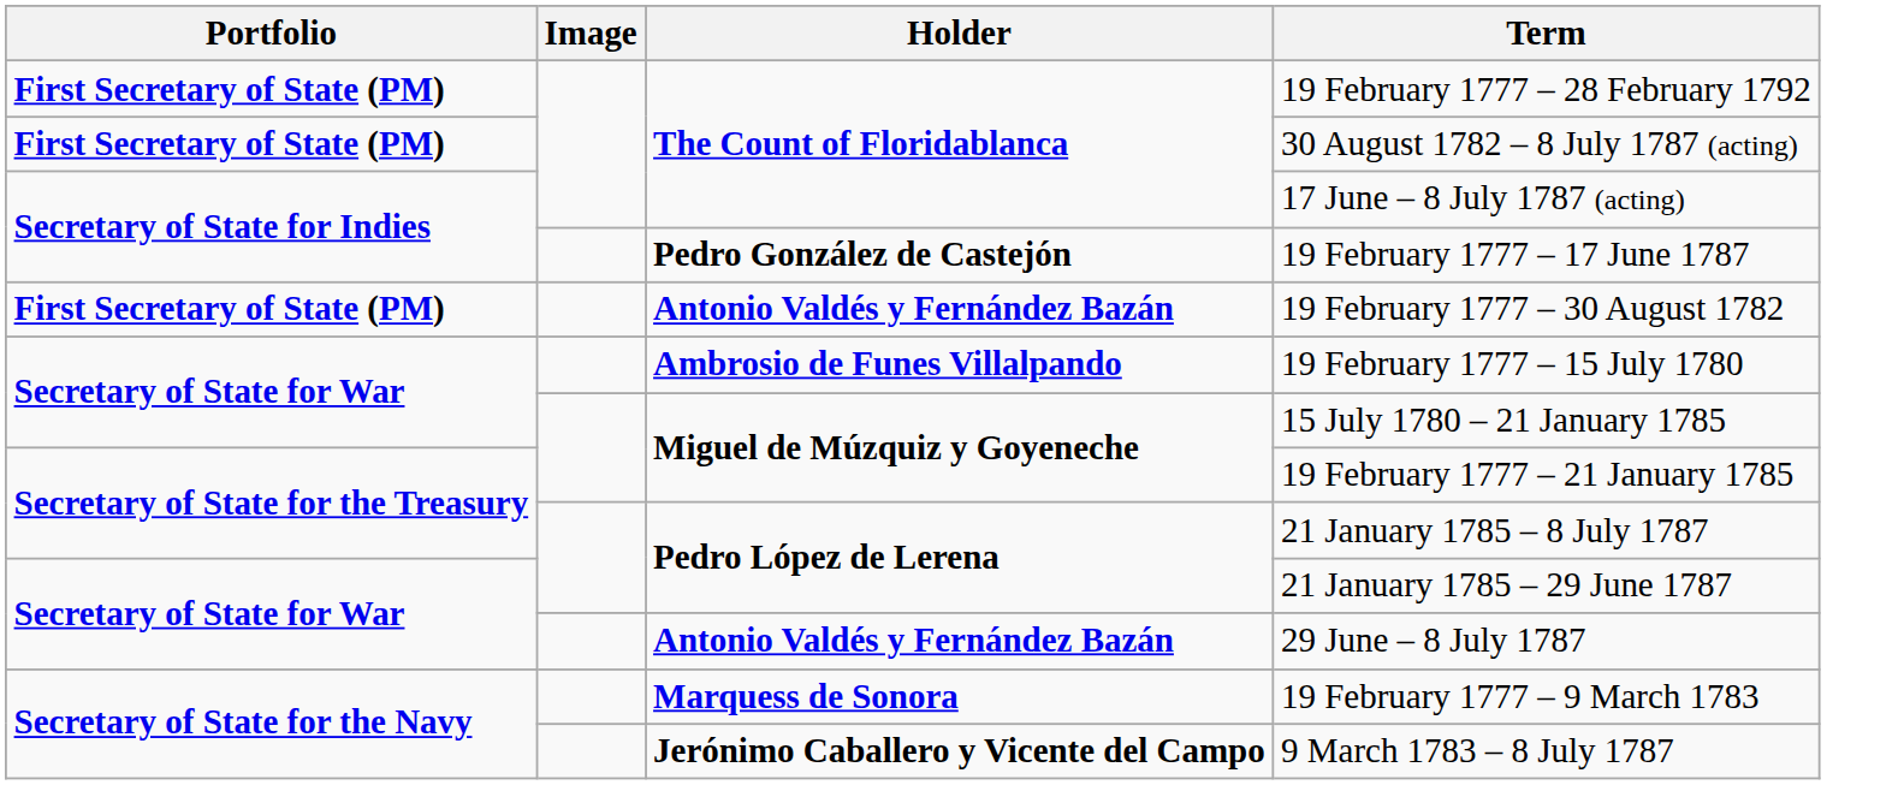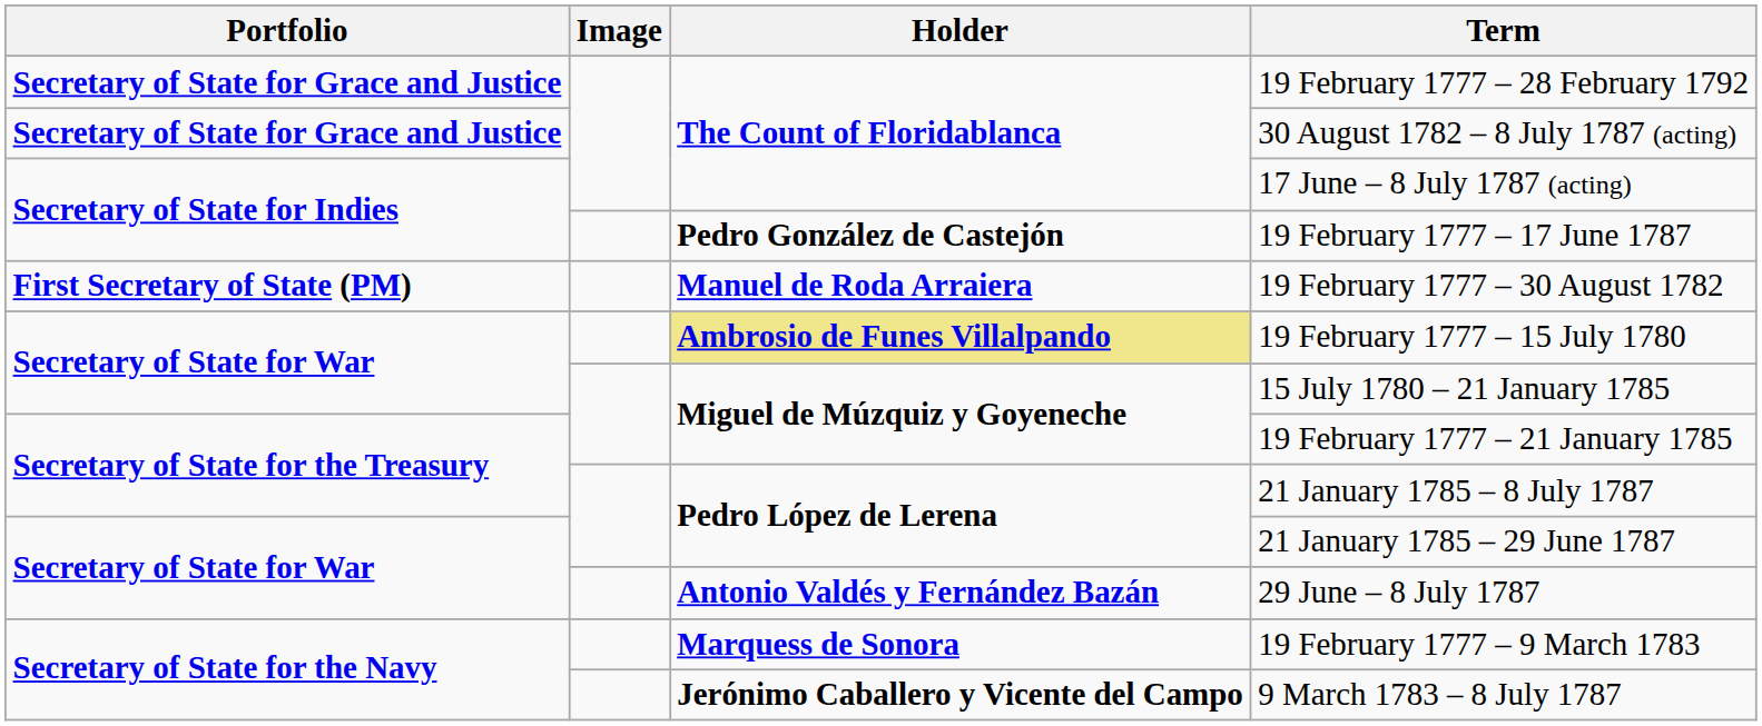19 February 1777 – 28 February 1792 | Portfolio: First Secretary of State (PM) -> Secretary of State for Grace and Justice
30 August 1782 – 8 July 1787 (acting) | Portfolio: First Secretary of State (PM) -> Secretary of State for Grace and Justice
19 February 1777 – 30 August 1782 | Holder: Antonio Valdés y Fernández Bazán -> Manuel de Roda Arraiera
19 February 1777 – 15 July 1780 | Holder: no background -> khaki background
